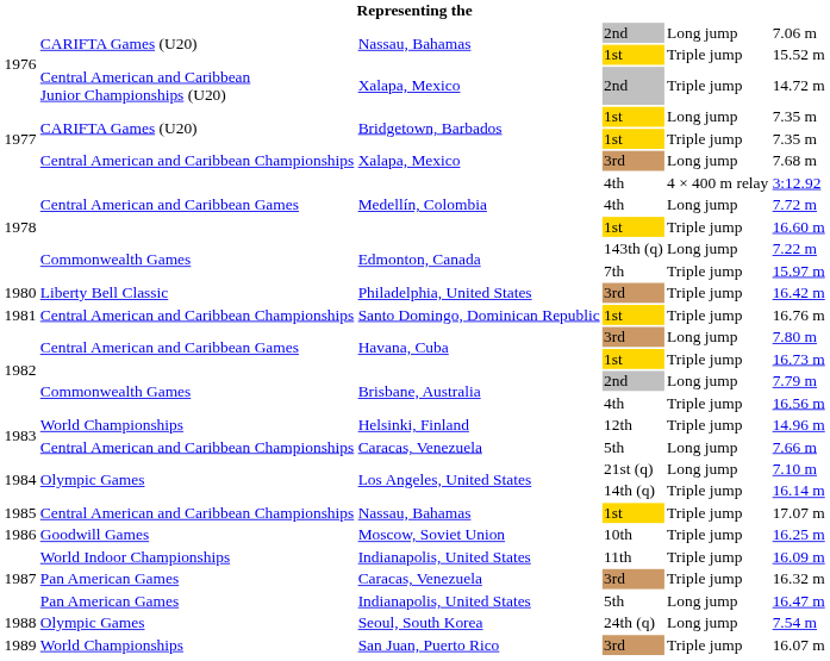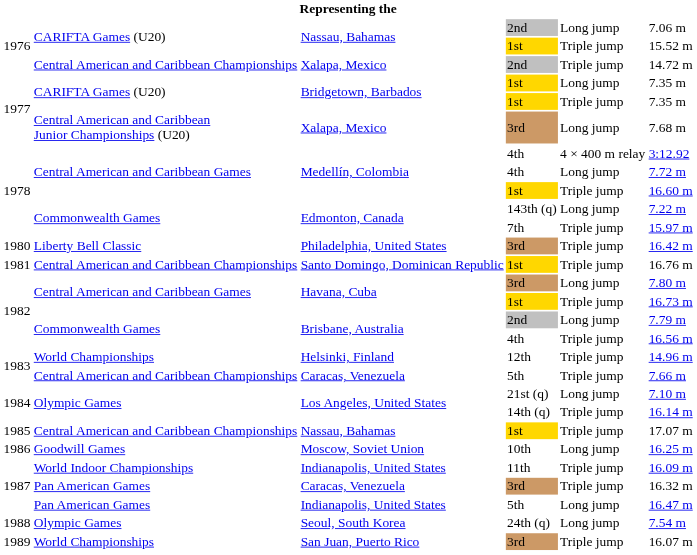Xalapa, Mexico / 2nd | column 2: Central American and Caribbean Junior Championships (U20) -> Central American and Caribbean Championships
Xalapa, Mexico / 3rd | column 2: Central American and Caribbean Championships -> Central American and Caribbean Junior Championships (U20)
Caracas, Venezuela / 5th | column 5: Long jump -> Triple jump
Moscow, Soviet Union | column 5: Triple jump -> Long jump
